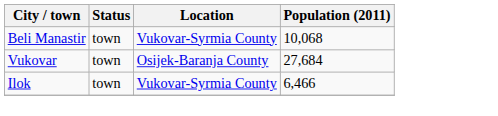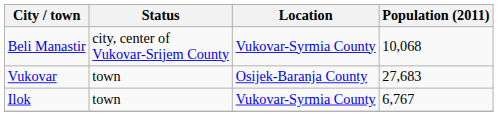Beli Manastir | Status: town -> city, center of Vukovar-Srijem County
Vukovar | Population (2011): 27,684 -> 27,683
Ilok | Population (2011): 6,466 -> 6,767
